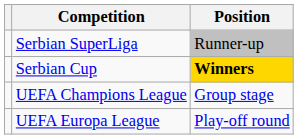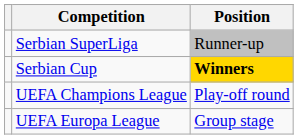UEFA Champions League | Position: Group stage -> Play-off round
UEFA Europa League | Position: Play-off round -> Group stage
